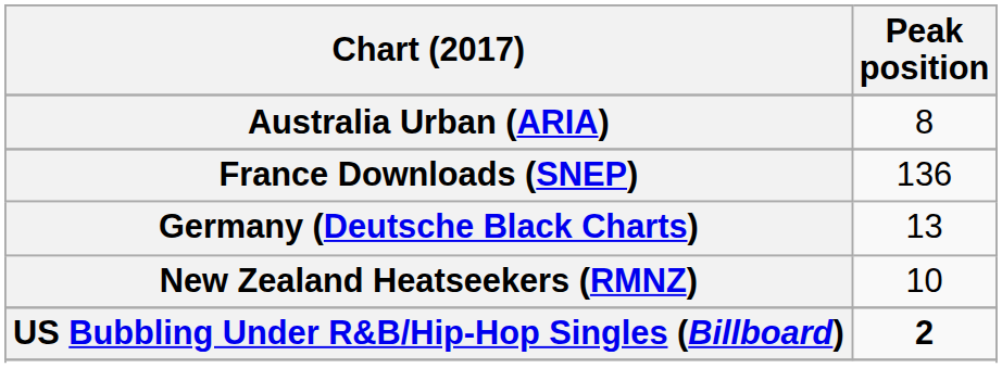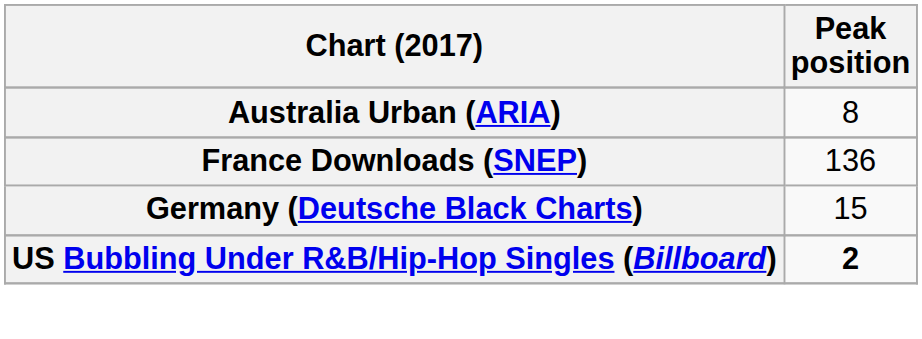Germany (Deutsche Black Charts) | Peak position: 13 -> 15
- row: New Zealand Heatseekers (RMNZ) | 10
